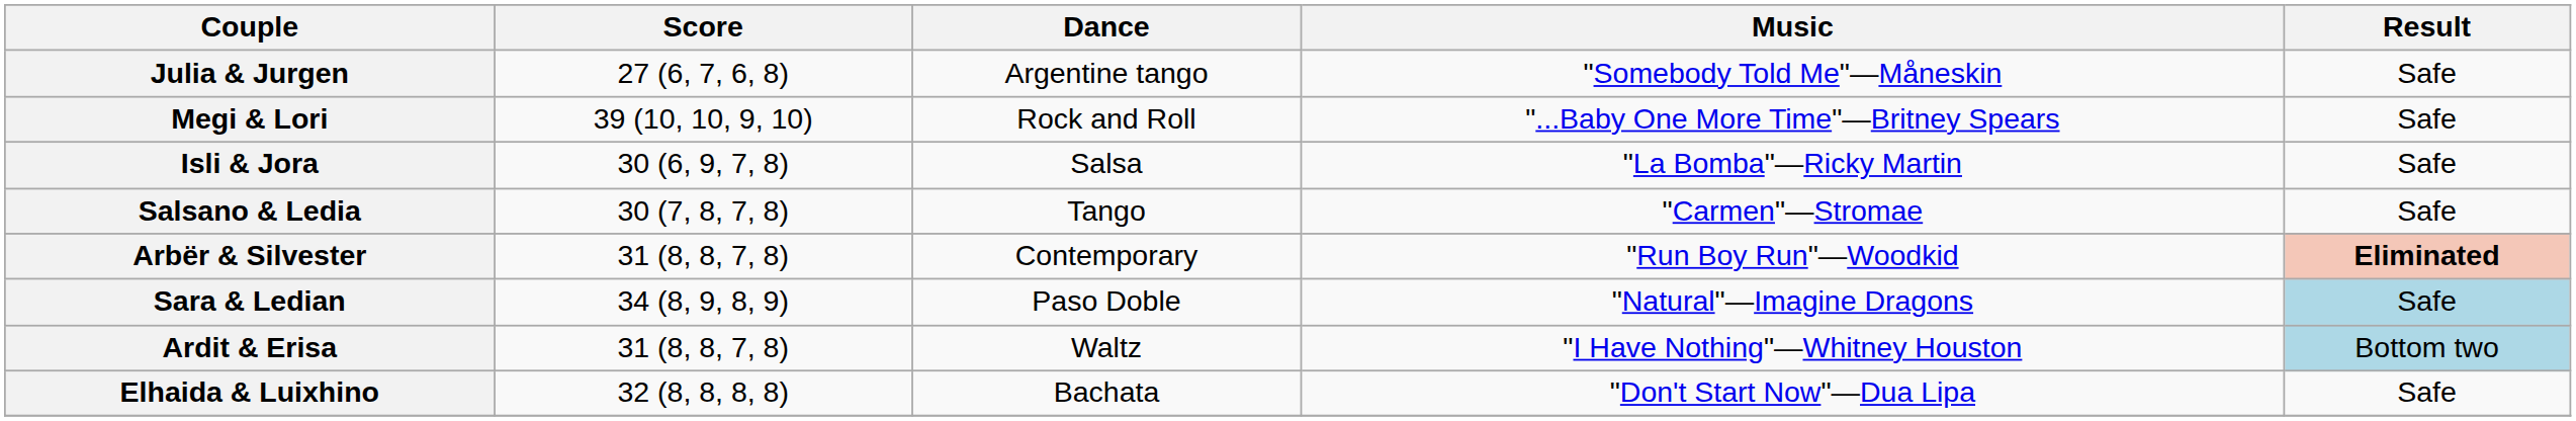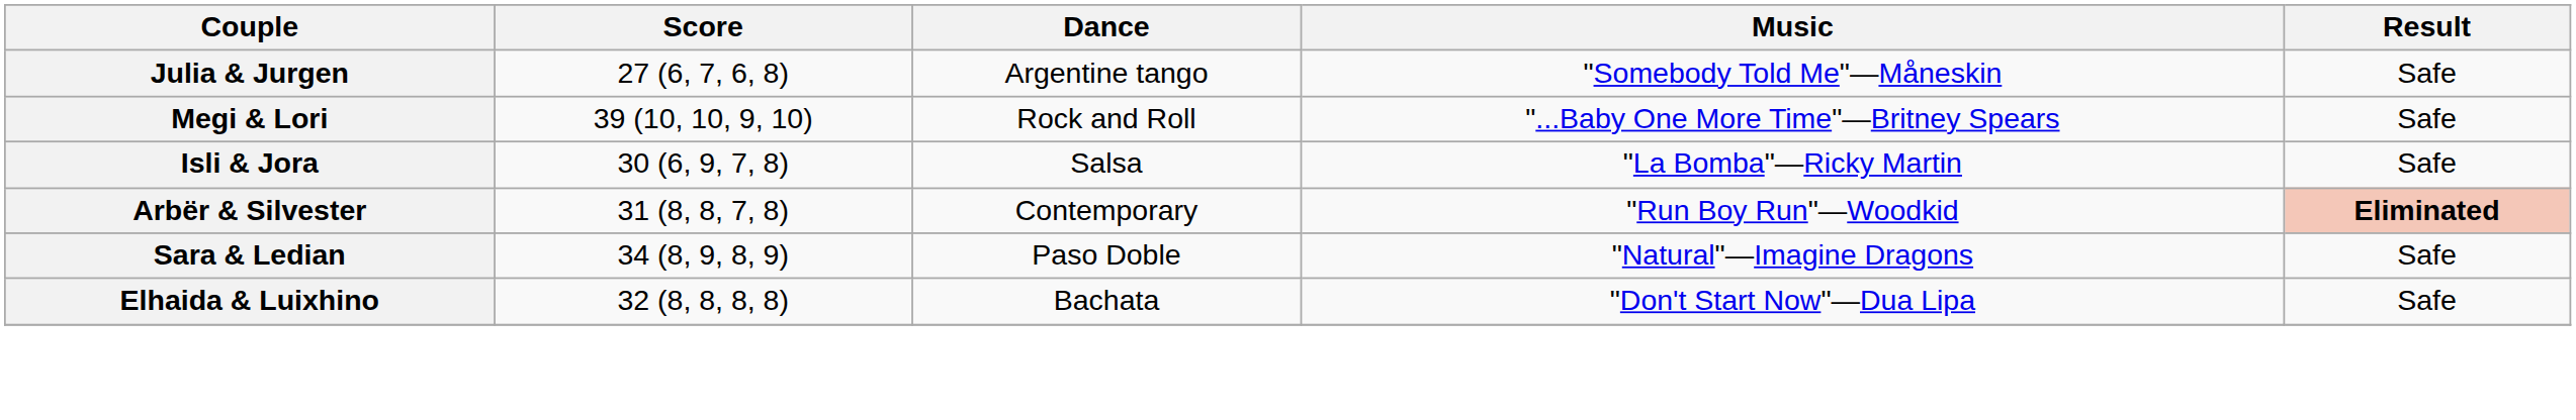- row: Salsano & Ledia | 30 (7, 8, 7, 8) | Tango | "Carmen"—Stromae | Safe
Sara & Ledian | Result: lightblue background -> no background
- row: Ardit & Erisa | 31 (8, 8, 7, 8) | Waltz | "I Have Nothing"—Whitney Houston | Bottom two
